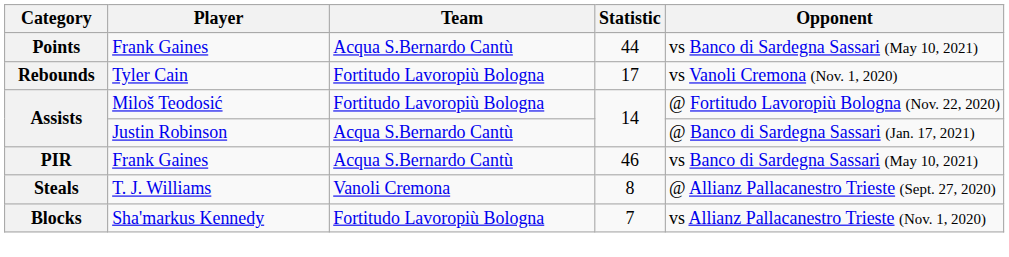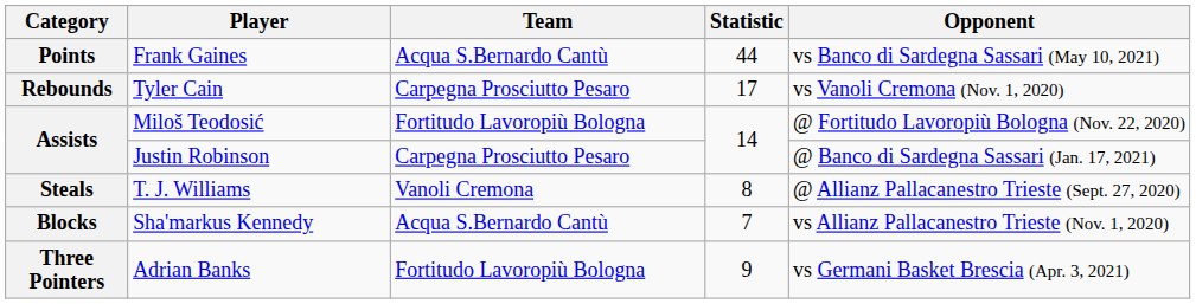Rebounds | Team: Fortitudo Lavoropiù Bologna -> Carpegna Prosciutto Pesaro
Assists / Justin Robinson | Team: Acqua S.Bernardo Cantù -> Carpegna Prosciutto Pesaro
- row: PIR | Frank Gaines | Acqua S.Bernardo Cantù | 46 | vs Banco di Sardegna Sassari (May 10, 2021)
Blocks | Team: Fortitudo Lavoropiù Bologna -> Acqua S.Bernardo Cantù
+ row: Three Pointers | Adrian Banks | Fortitudo Lavoropiù Bologna | 9 | vs Germani Basket Brescia (Apr. 3, 2021)
